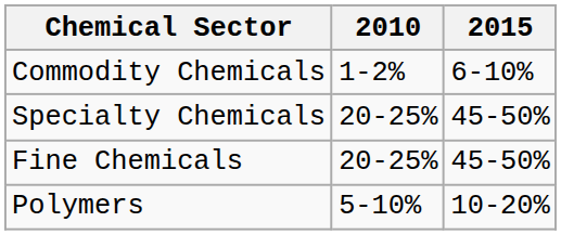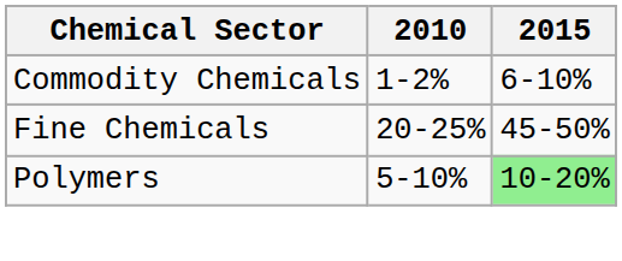- row: Specialty Chemicals | 20-25% | 45-50%
Polymers | 2015: no background -> lightgreen background
